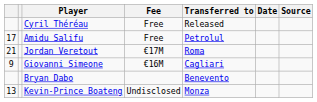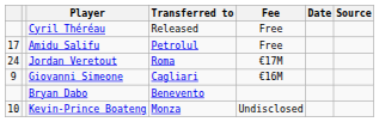columns swapped: Transferred to <-> Fee
Jordan Veretout | column 1: 21 -> 24
Kevin-Prince Boateng | column 1: 13 -> 10
